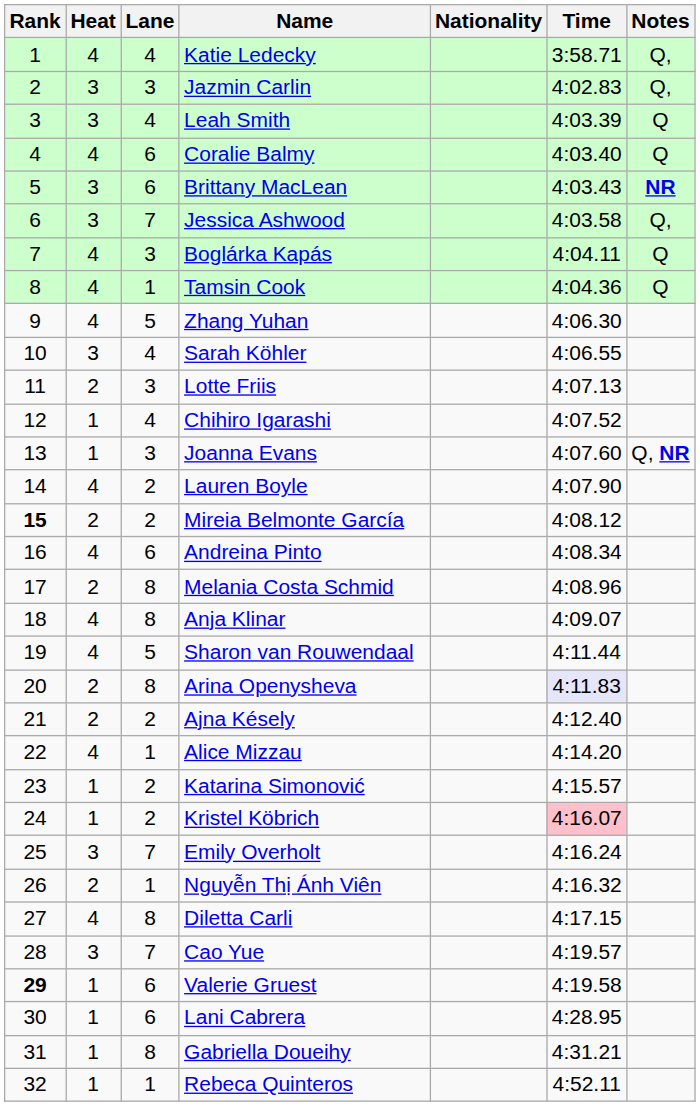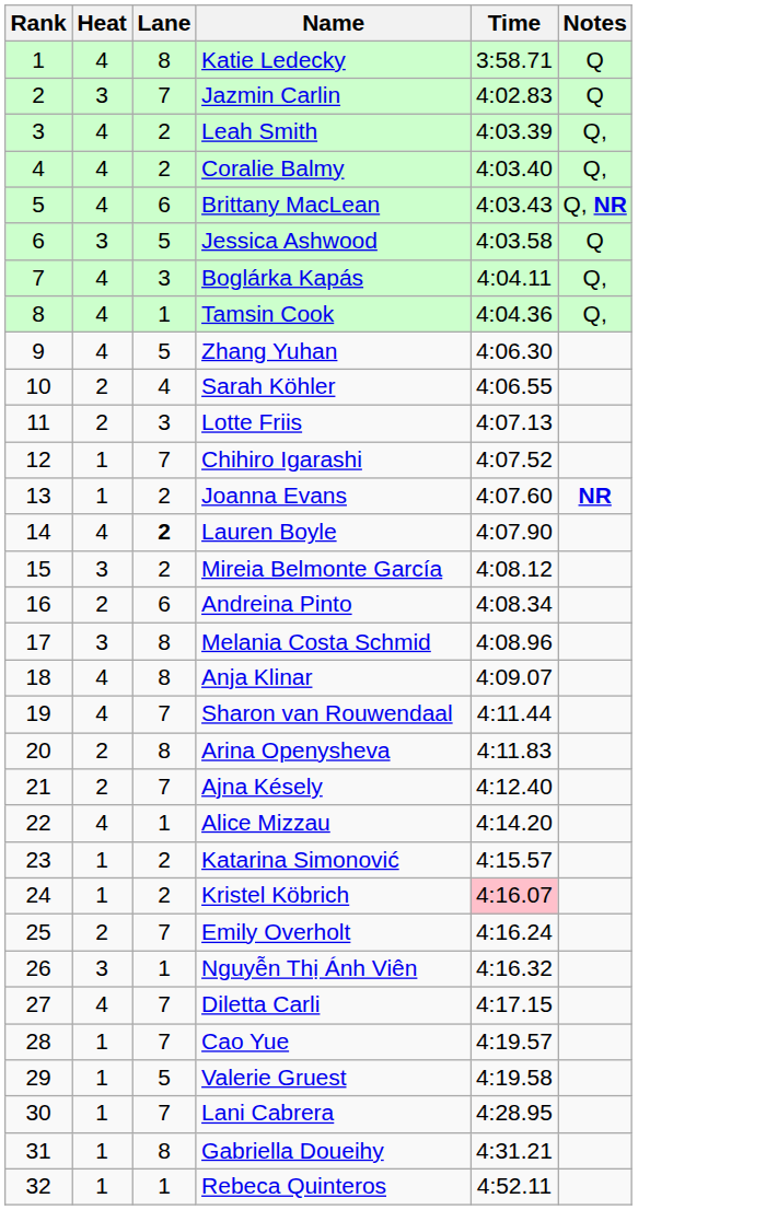- column: Nationality
Katie Ledecky | Lane: 4 -> 8
Katie Ledecky | Notes: Q, -> Q
Jazmin Carlin | Lane: 3 -> 7
Jazmin Carlin | Notes: Q, -> Q
Leah Smith | Heat: 3 -> 4
Leah Smith | Lane: 4 -> 2
Leah Smith | Notes: Q -> Q,
Coralie Balmy | Lane: 6 -> 2
Coralie Balmy | Notes: Q -> Q,
Brittany MacLean | Heat: 3 -> 4
Brittany MacLean | Notes: NR -> Q, NR
Jessica Ashwood | Lane: 7 -> 5
Jessica Ashwood | Notes: Q, -> Q
Boglárka Kapás | Notes: Q -> Q,
Tamsin Cook | Notes: Q -> Q,
Sarah Köhler | Heat: 3 -> 2
Chihiro Igarashi | Lane: 4 -> 7
Joanna Evans | Lane: 3 -> 2
Joanna Evans | Notes: Q, NR -> NR
Lauren Boyle | Lane: normal -> bold
Mireia Belmonte García | Rank: bold -> normal
Mireia Belmonte García | Heat: 2 -> 3
Andreina Pinto | Heat: 4 -> 2
Melania Costa Schmid | Heat: 2 -> 3
Sharon van Rouwendaal | Lane: 5 -> 7
Arina Openysheva | Time: lavender background -> no background
Ajna Késely | Lane: 2 -> 7
Emily Overholt | Heat: 3 -> 2
Nguyễn Thị Ánh Viên | Heat: 2 -> 3
Diletta Carli | Lane: 8 -> 7
Cao Yue | Heat: 3 -> 1
Valerie Gruest | Rank: bold -> normal
Valerie Gruest | Lane: 6 -> 5
Lani Cabrera | Lane: 6 -> 7
